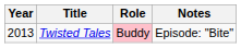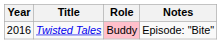Twisted Tales | Year: 2013 -> 2016
